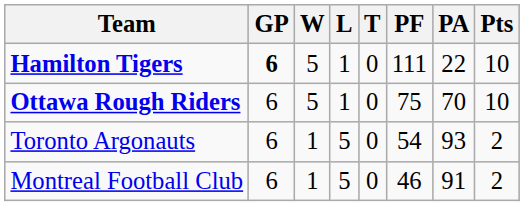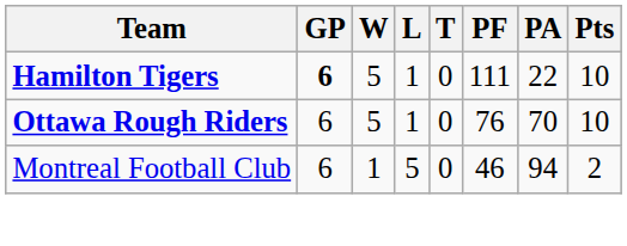Ottawa Rough Riders | PF: 75 -> 76
- row: Toronto Argonauts | 6 | 1 | 5 | 0 | 54 | 93 | 2
Montreal Football Club | PA: 91 -> 94
